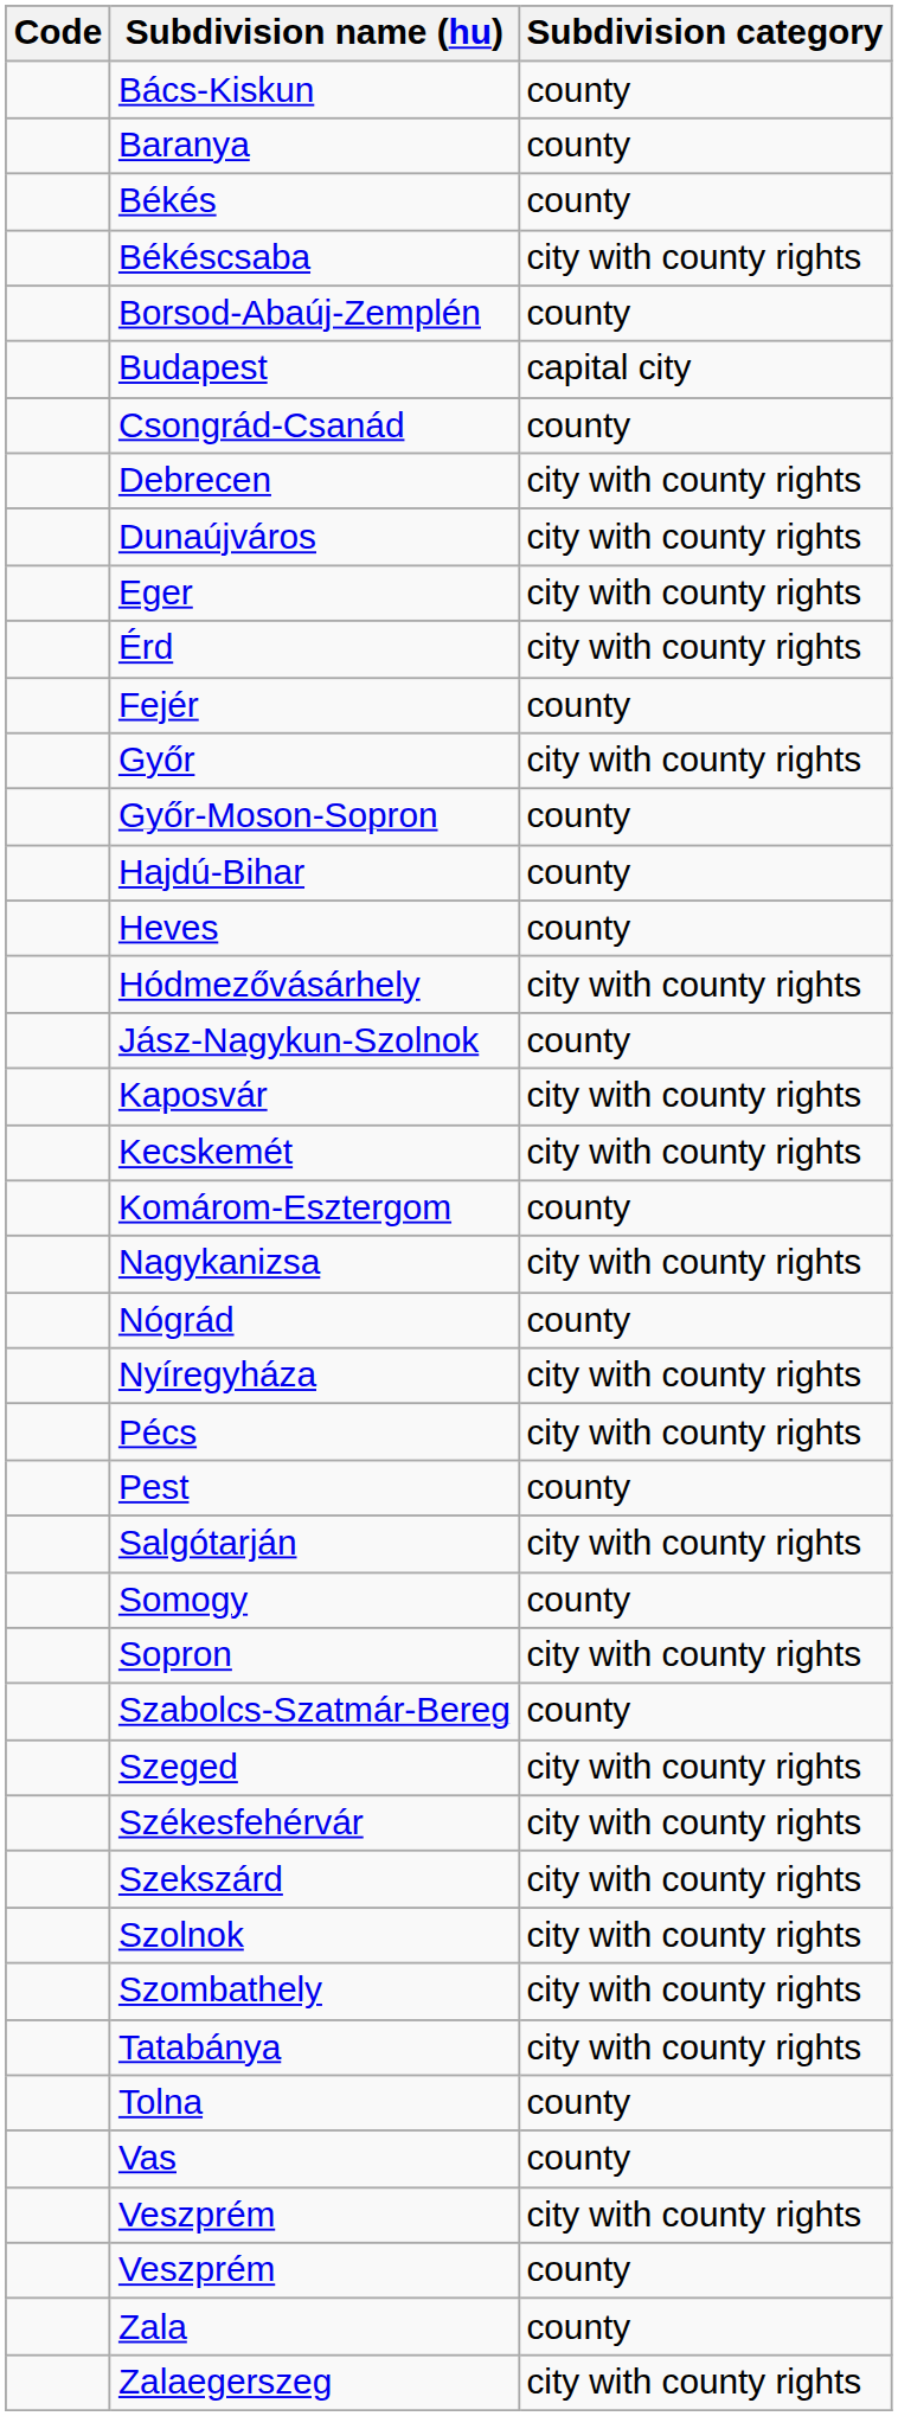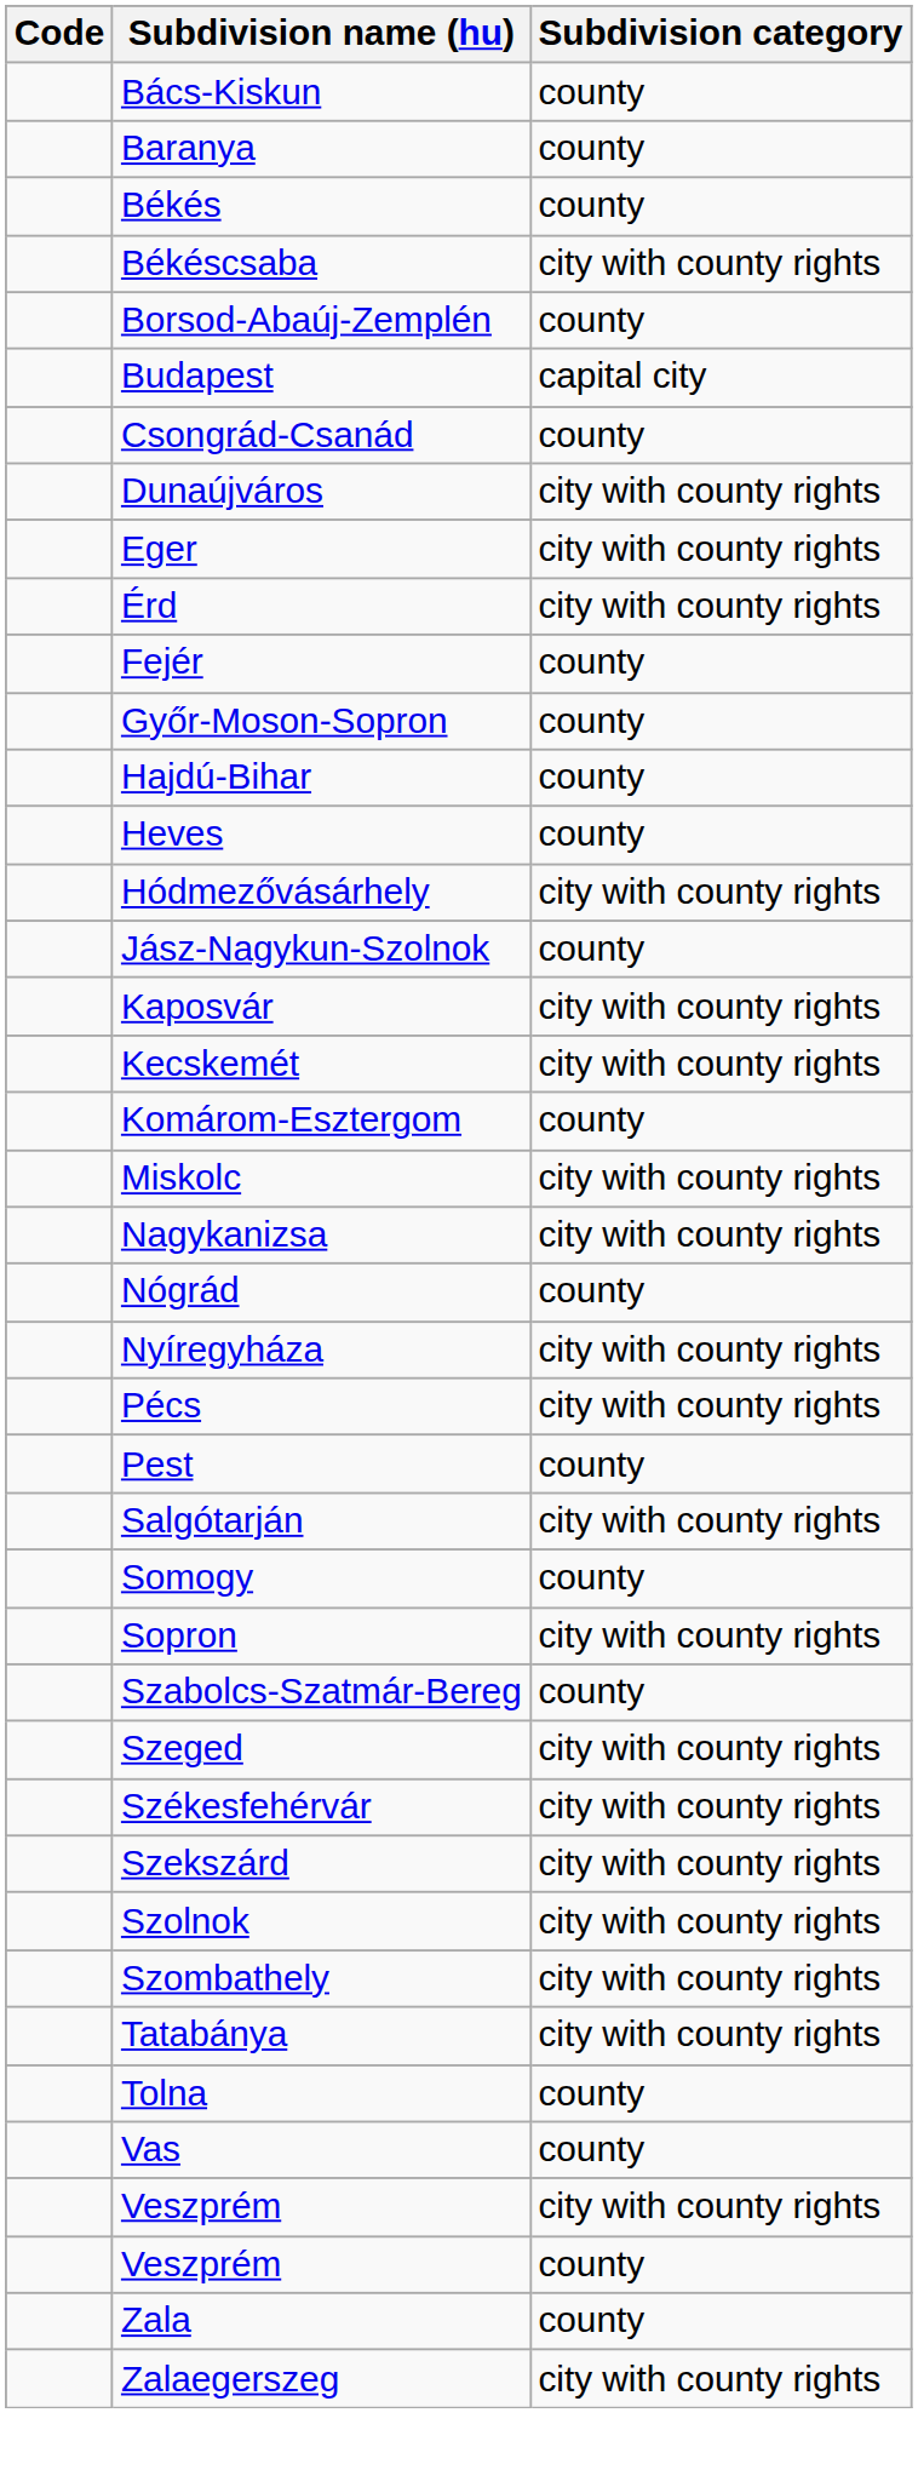- row: Debrecen | city with county rights
- row: Győr | city with county rights
+ row: Miskolc | city with county rights
